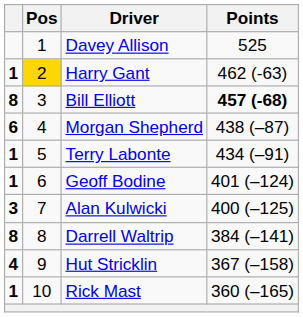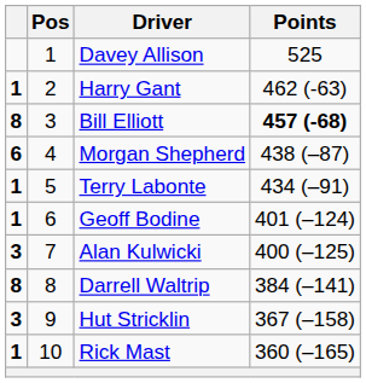Harry Gant | Pos: gold background -> no background
Hut Stricklin | column 1: 4 -> 3
